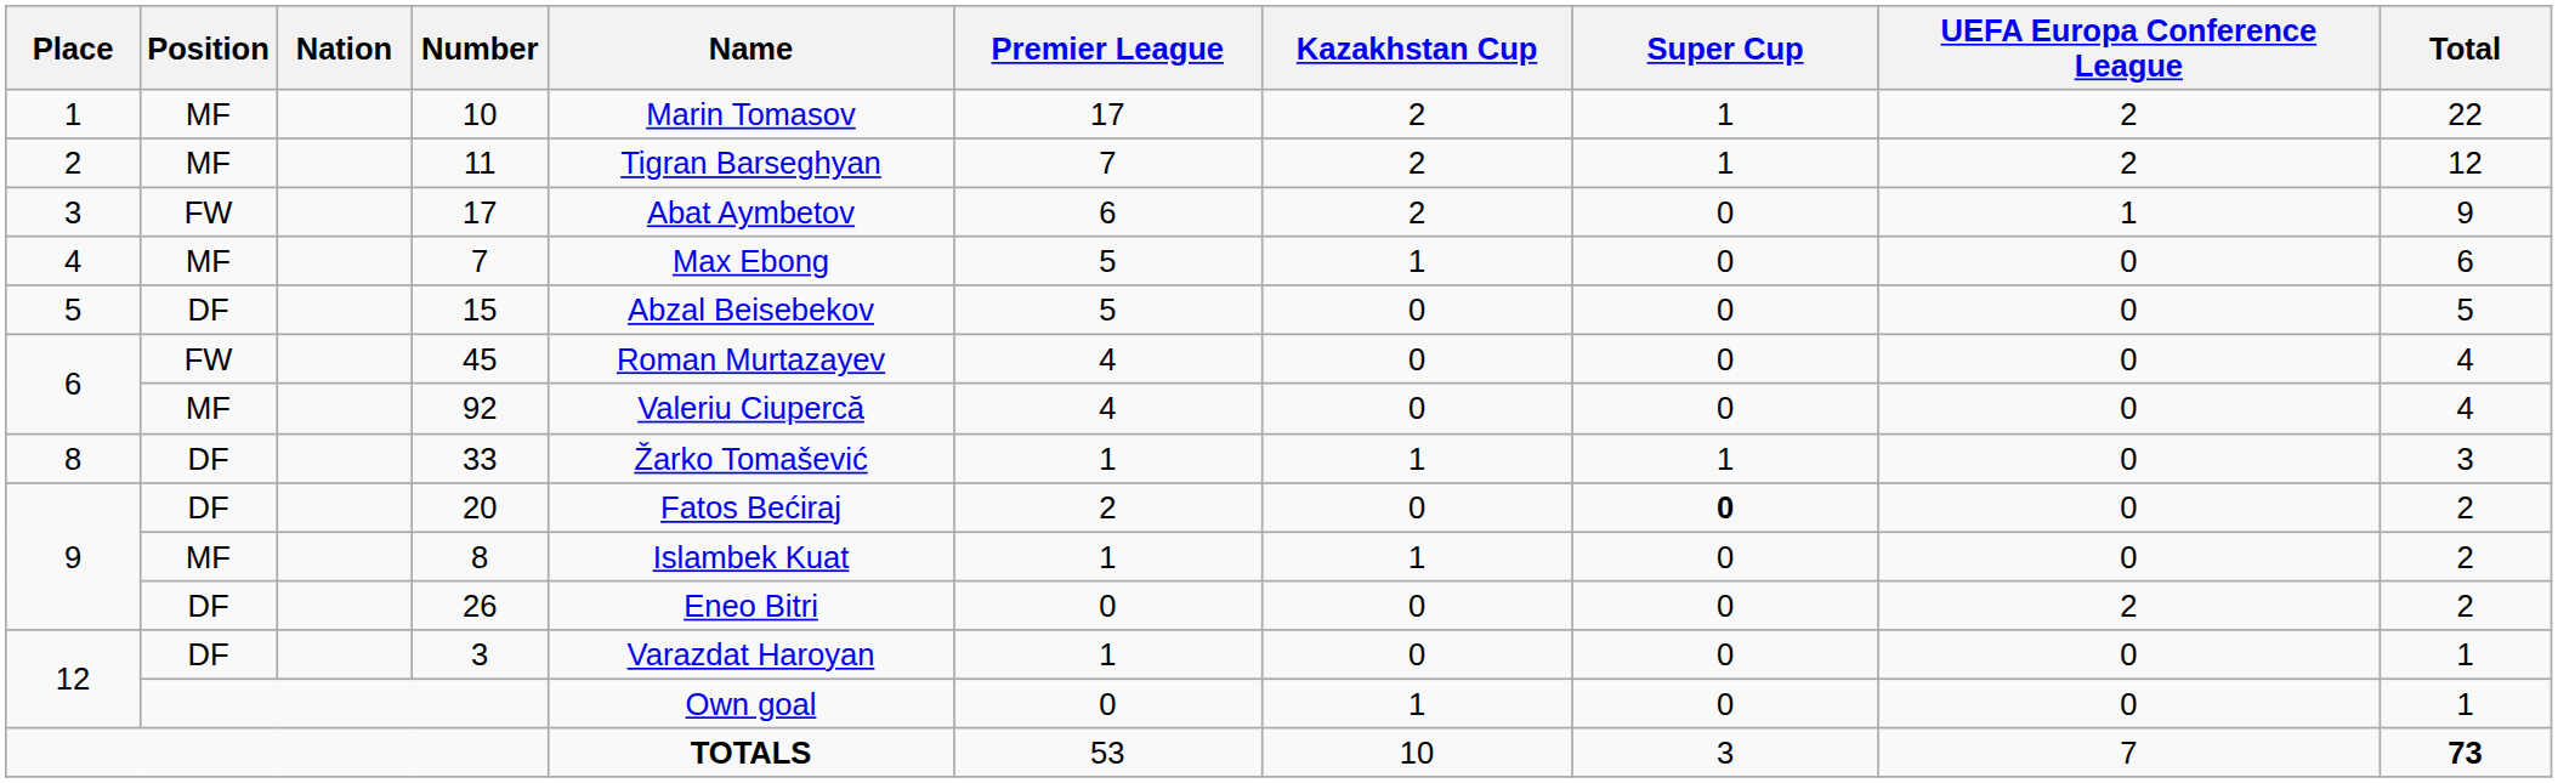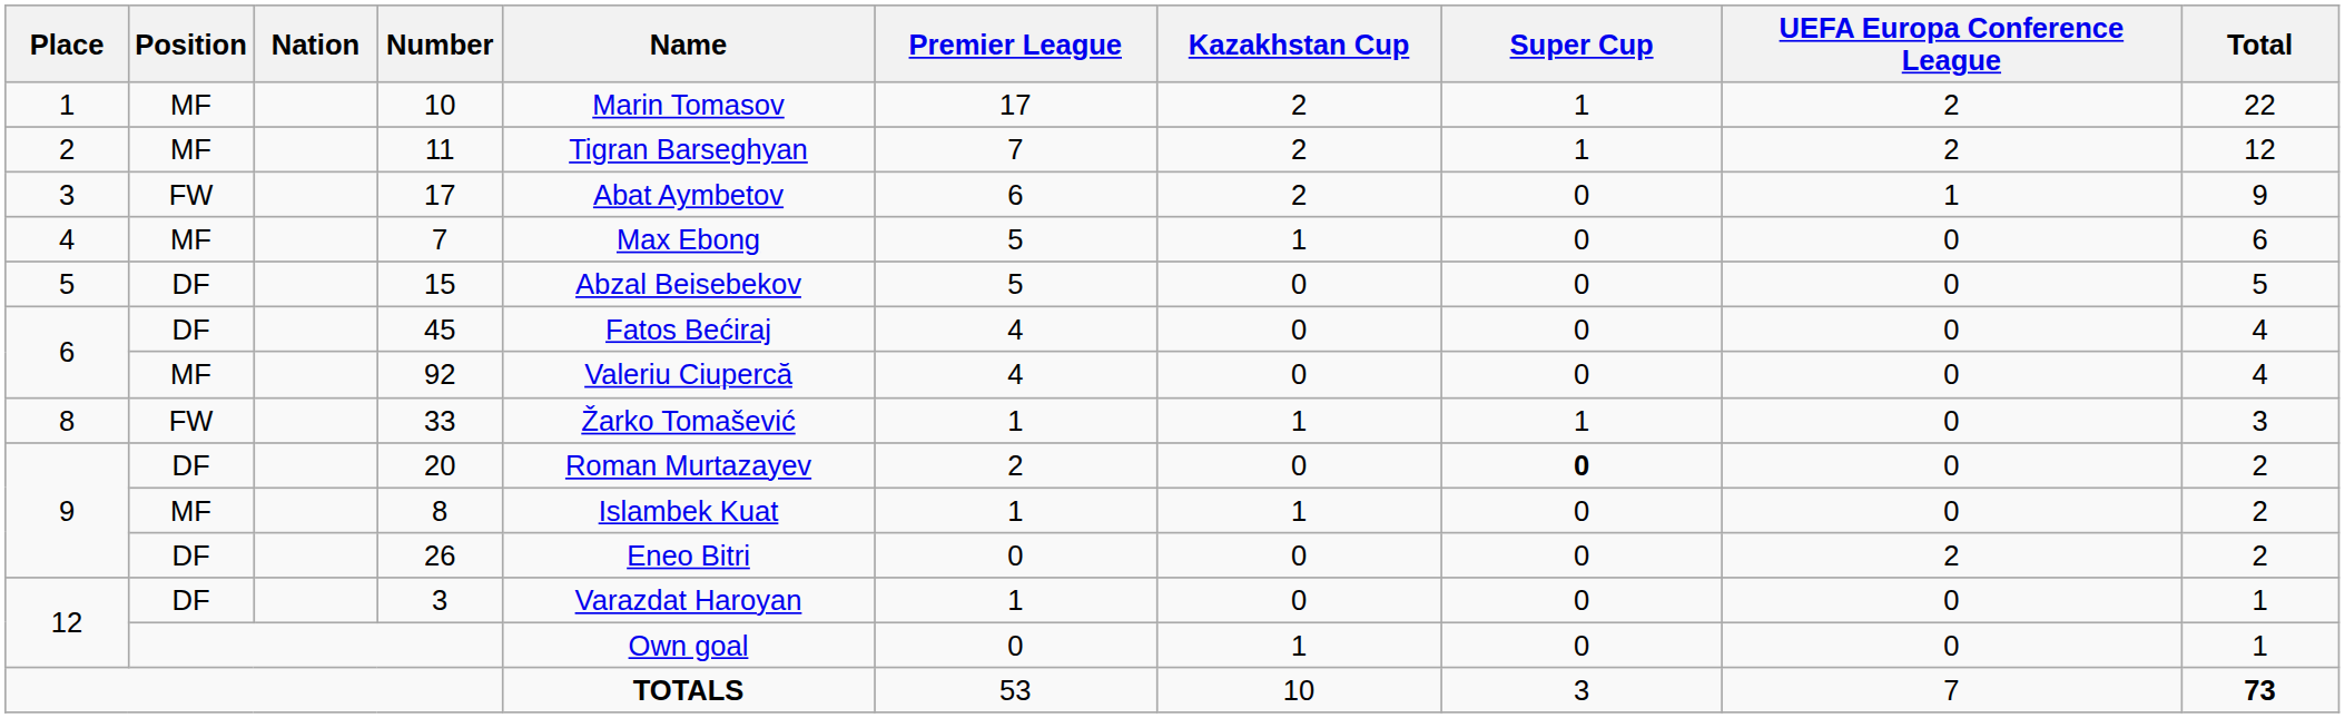45 | Position: FW -> DF
45 | Name: Roman Murtazayev -> Fatos Bećiraj
33 | Position: DF -> FW
20 | Name: Fatos Bećiraj -> Roman Murtazayev
